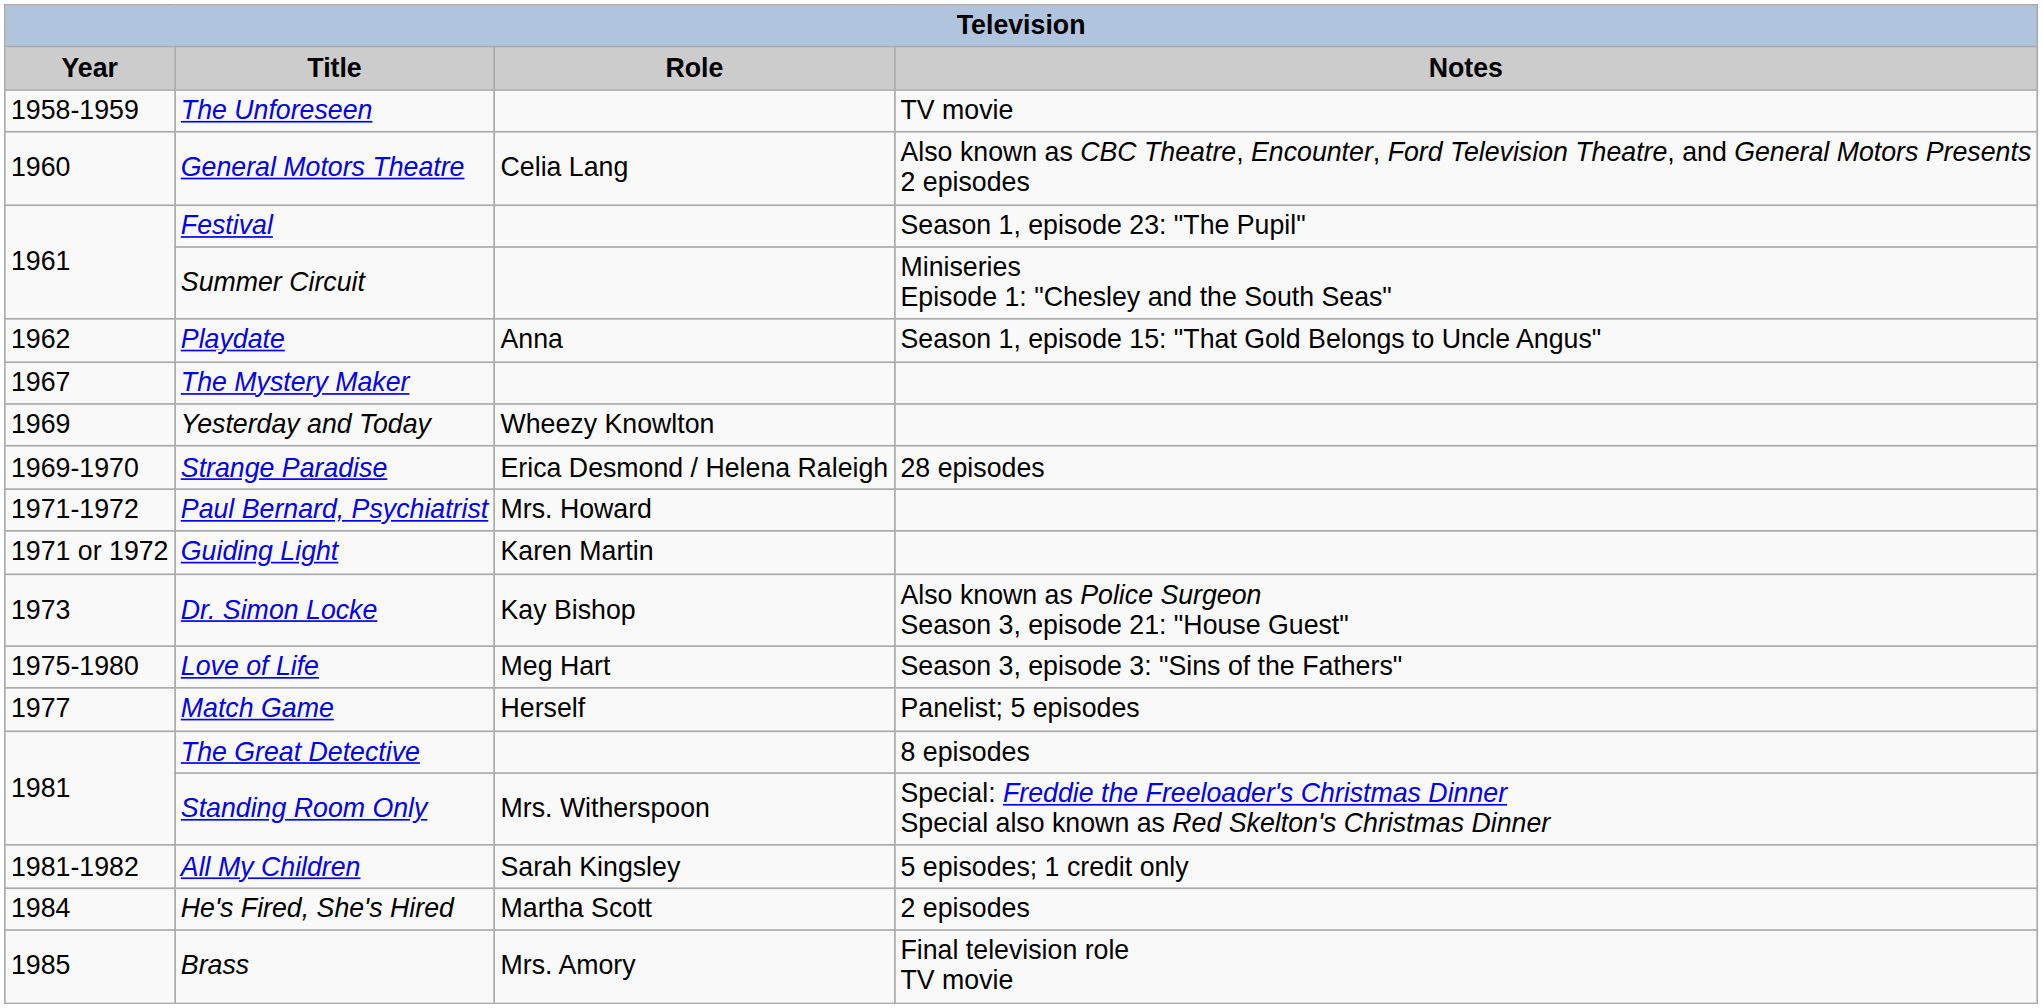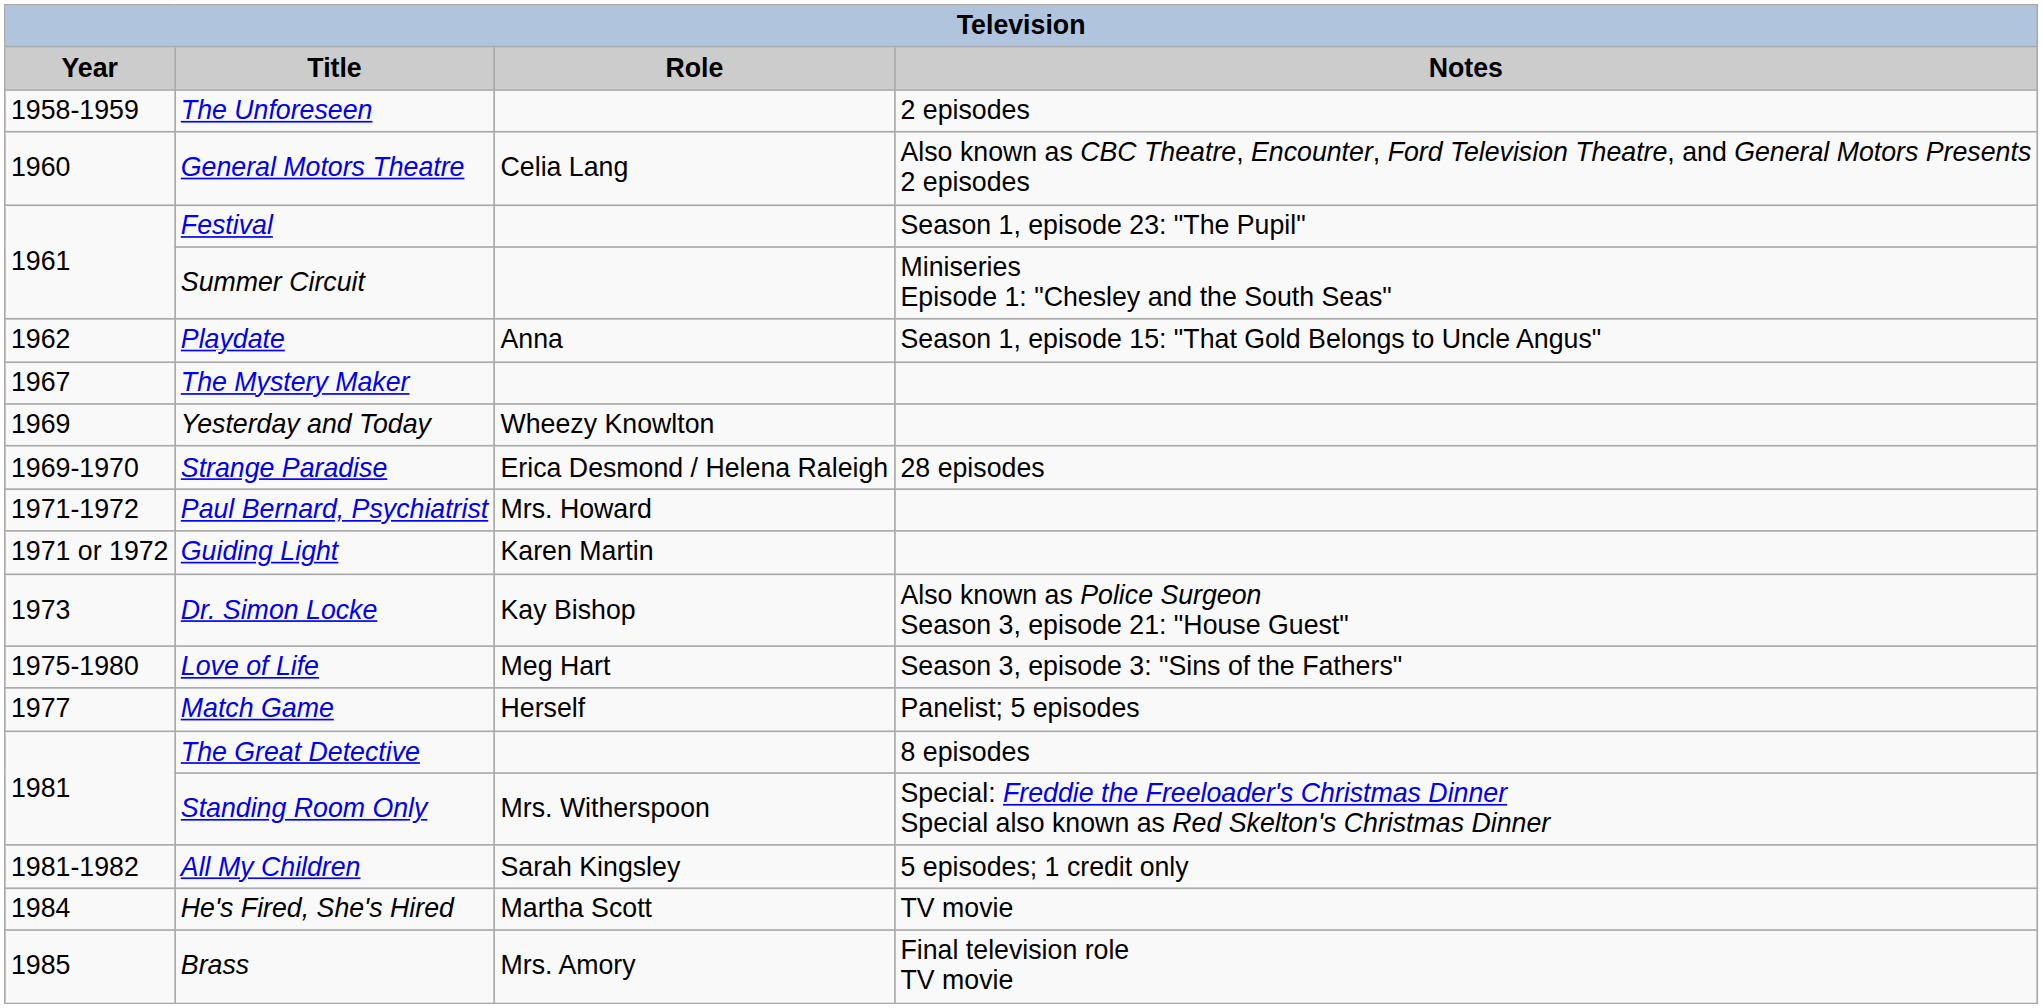The Unforeseen | Notes: TV movie -> 2 episodes
He's Fired, She's Hired | Notes: 2 episodes -> TV movie
